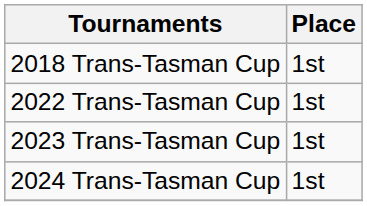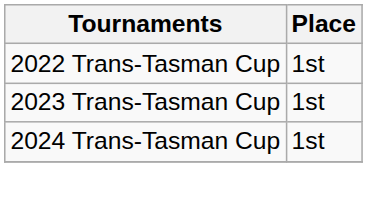- row: 2018 Trans-Tasman Cup | 1st
